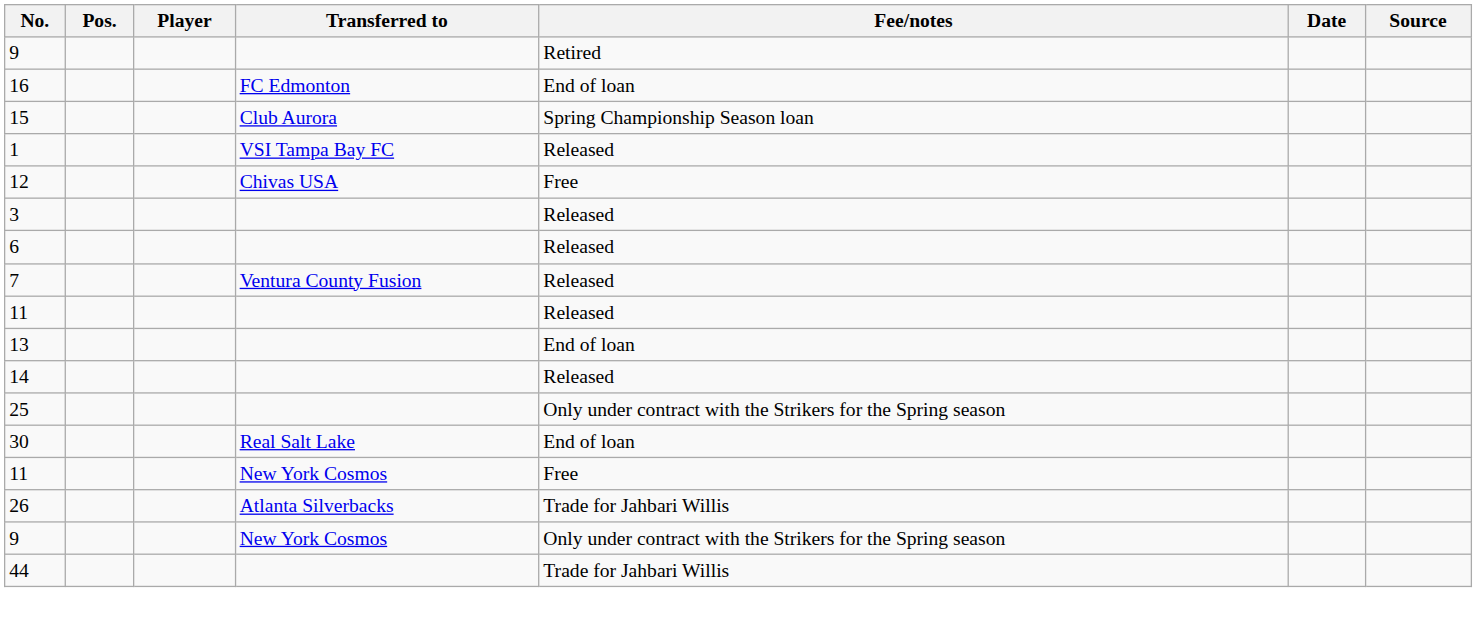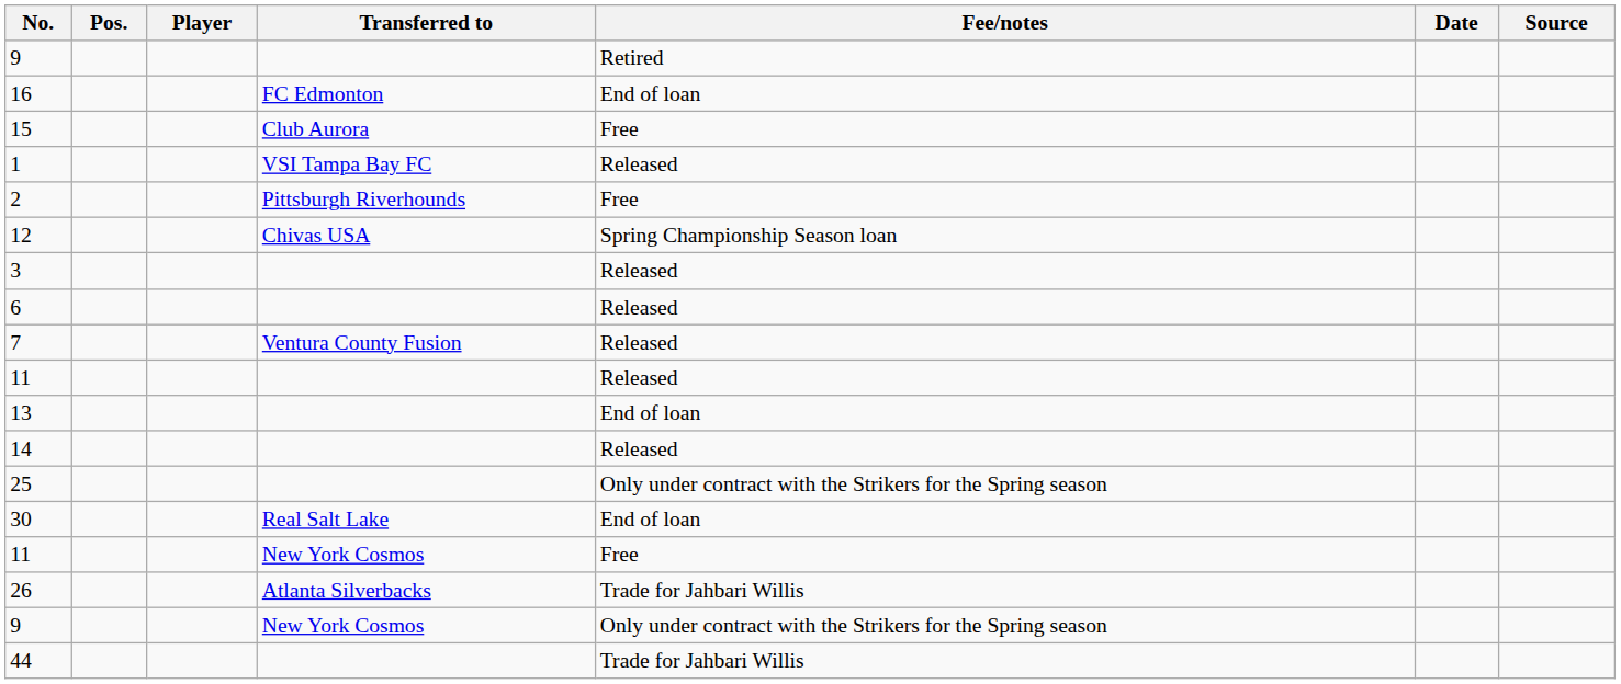15 | Fee/notes: Spring Championship Season loan -> Free
+ row: 2 | Pittsburgh Riverhounds | Free
12 | Fee/notes: Free -> Spring Championship Season loan
